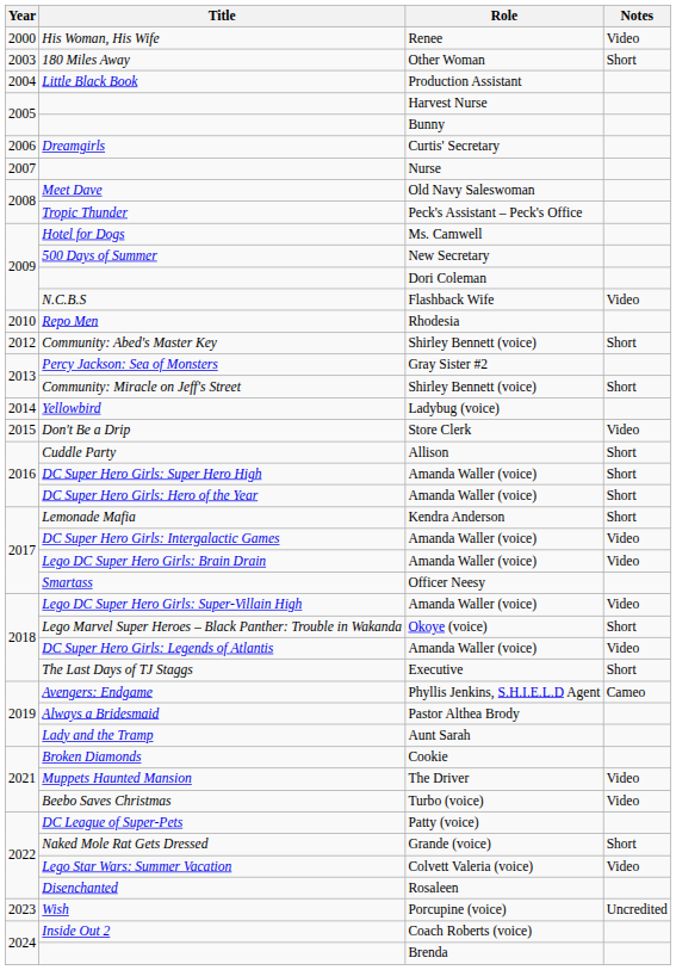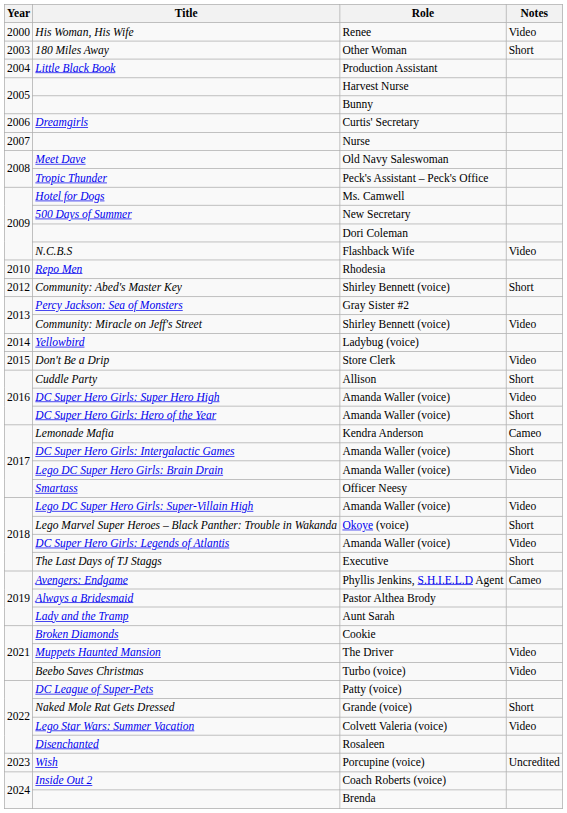Community: Miracle on Jeff's Street | Notes: Short -> Video
DC Super Hero Girls: Super Hero High | Notes: Short -> Video
Lemonade Mafia | Notes: Short -> Cameo
DC Super Hero Girls: Intergalactic Games | Notes: Video -> Short
